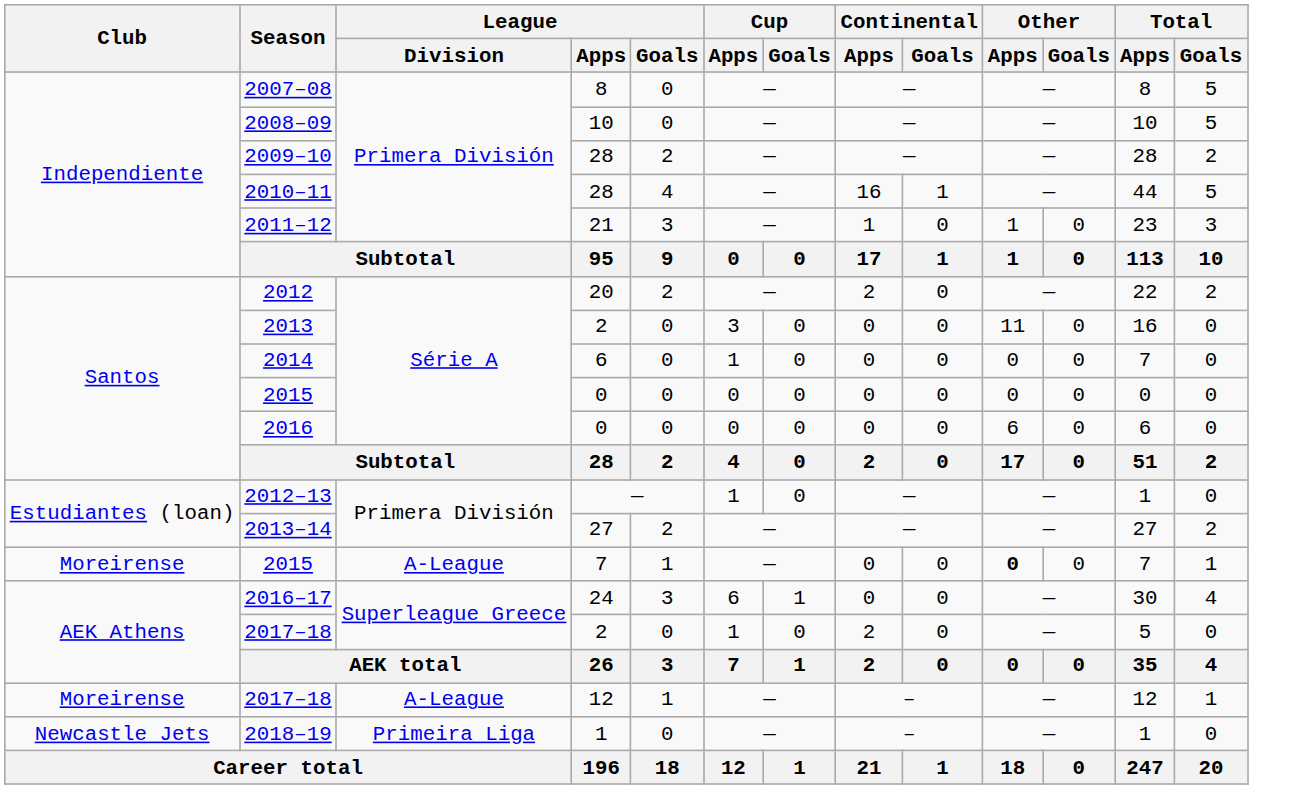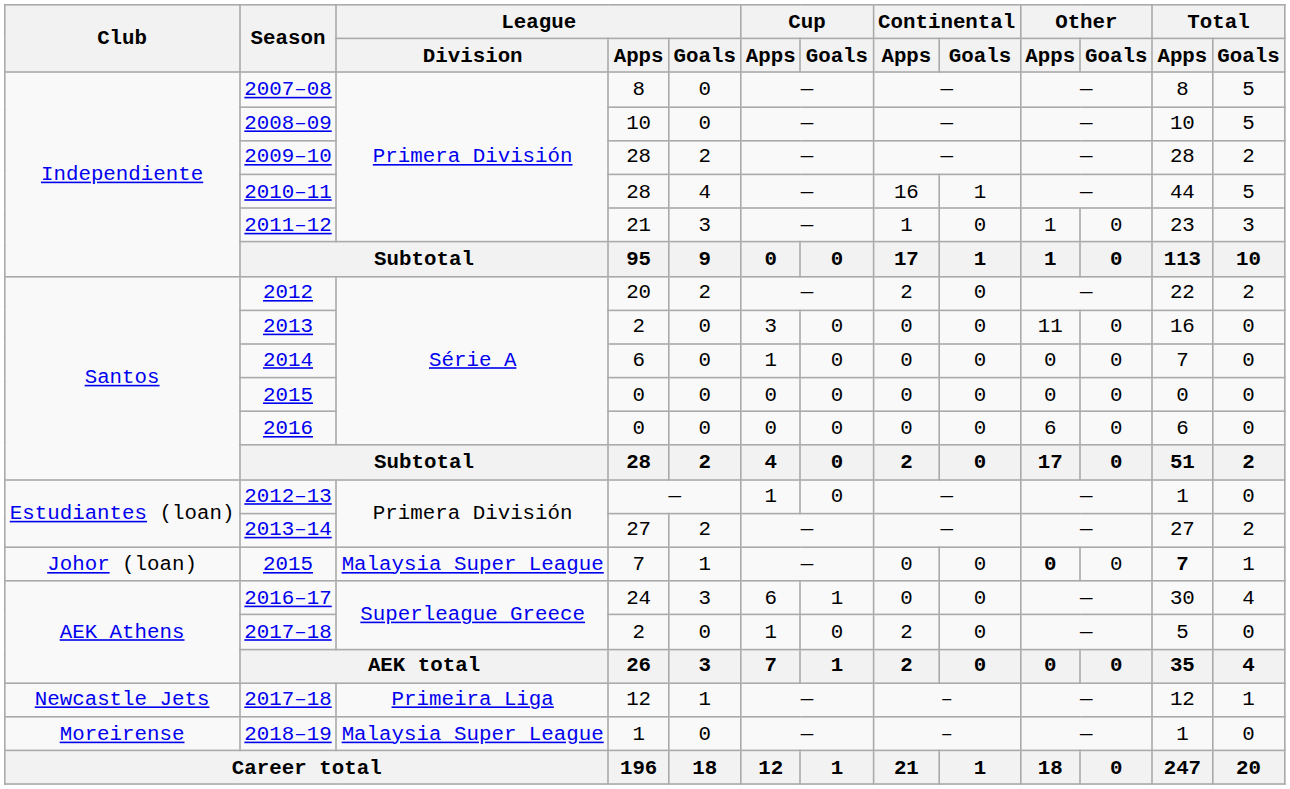2015 / 7 | Club: Moreirense -> Johor (loan)
2015 / 7 | League / Division: A-League -> Malaysia Super League
2015 / 7 | Total / Apps: normal -> bold
2017–18 / 12 | Club: Moreirense -> Newcastle Jets
2017–18 / 12 | League / Division: A-League -> Primeira Liga
2018–19 | Club: Newcastle Jets -> Moreirense
2018–19 | League / Division: Primeira Liga -> Malaysia Super League
